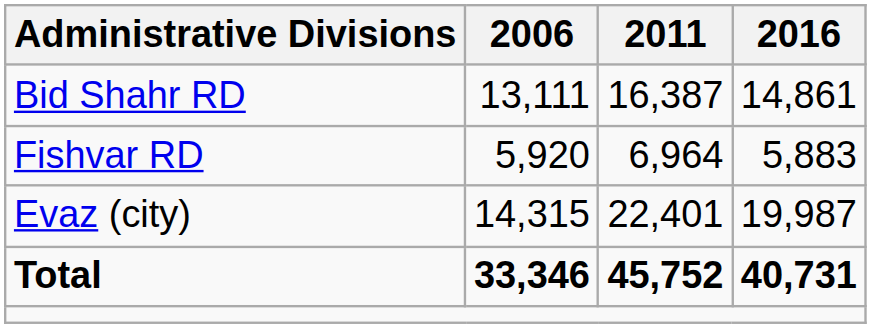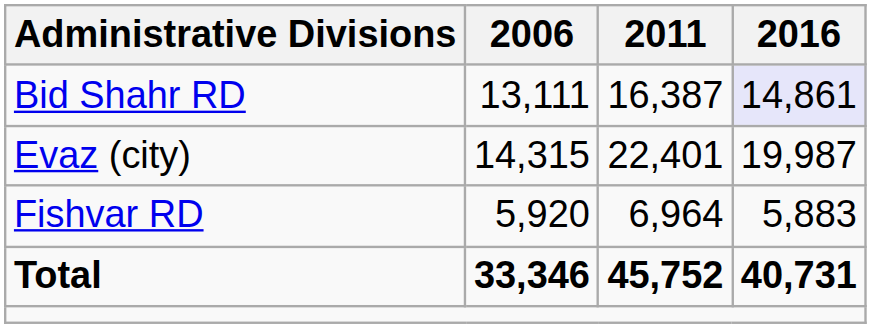Bid Shahr RD | 2016: no background -> lavender background
rows swapped: Fishvar RD <-> Evaz (city)
